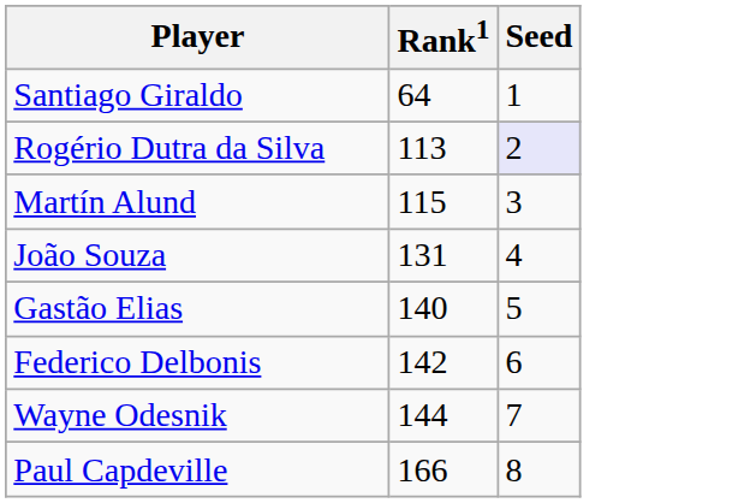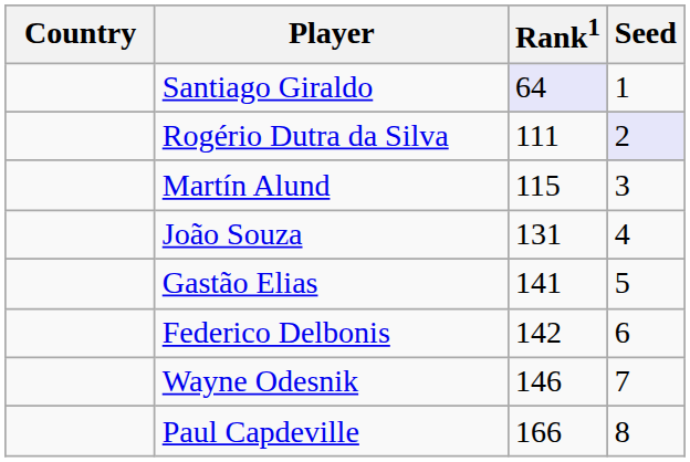+ column: Country
Santiago Giraldo | Rank1: no background -> lavender background
Rogério Dutra da Silva | Rank1: 113 -> 111
Gastão Elias | Rank1: 140 -> 141
Wayne Odesnik | Rank1: 144 -> 146
